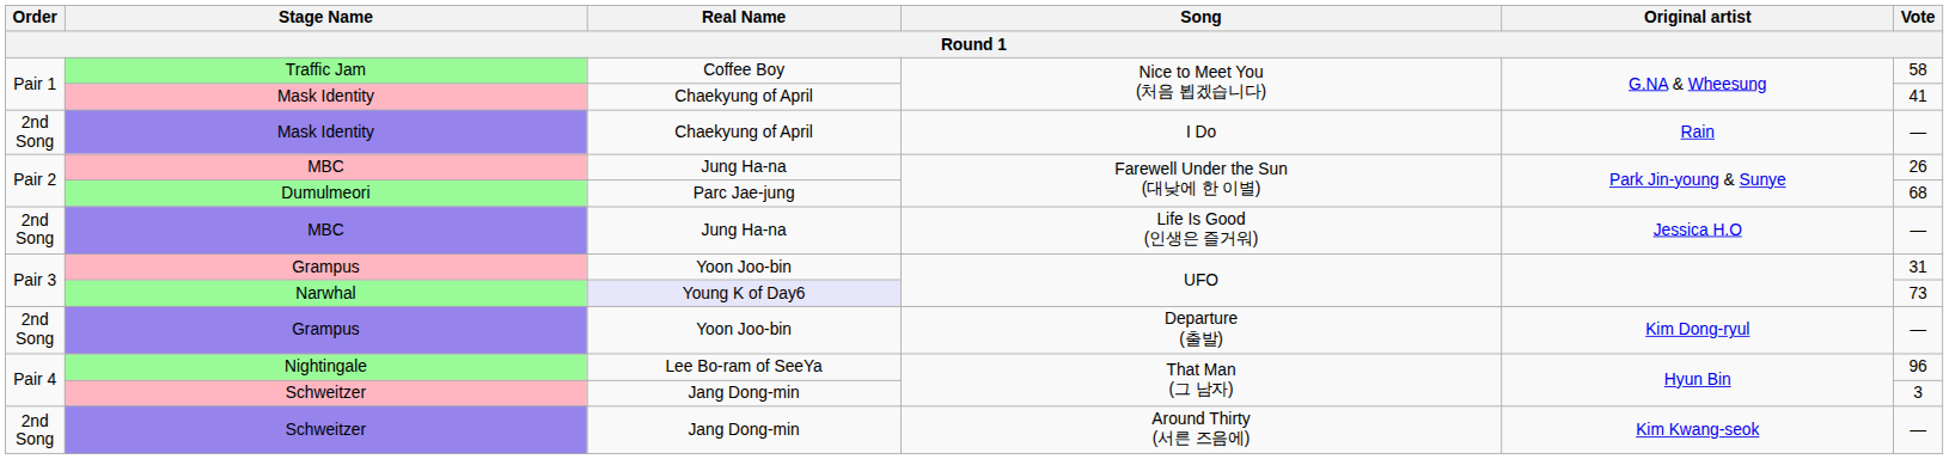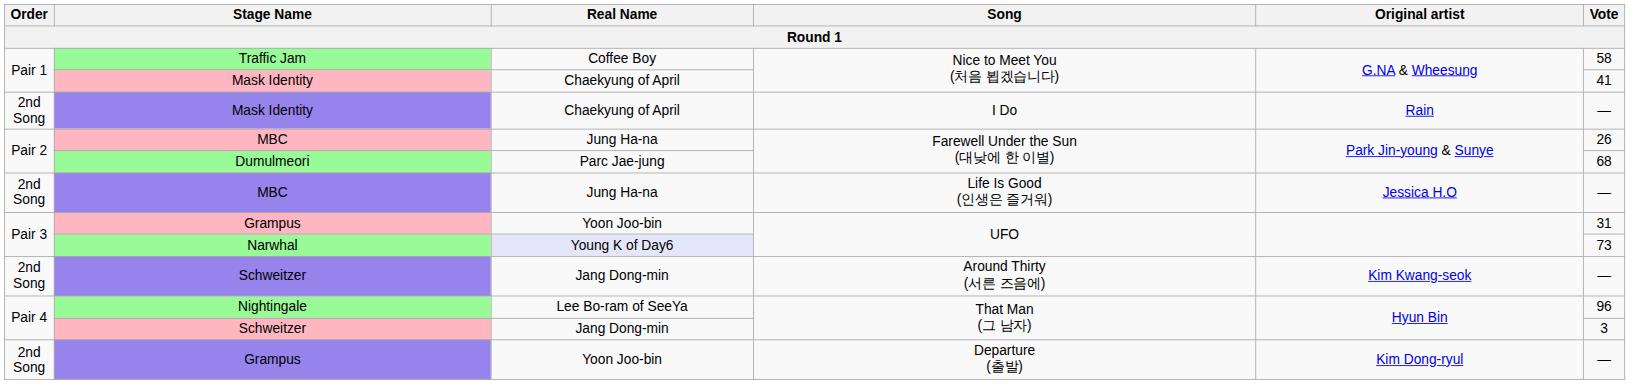rows swapped: Grampus / Departure (출발) <-> Schweitzer / Around Thirty (서른 즈음에)
